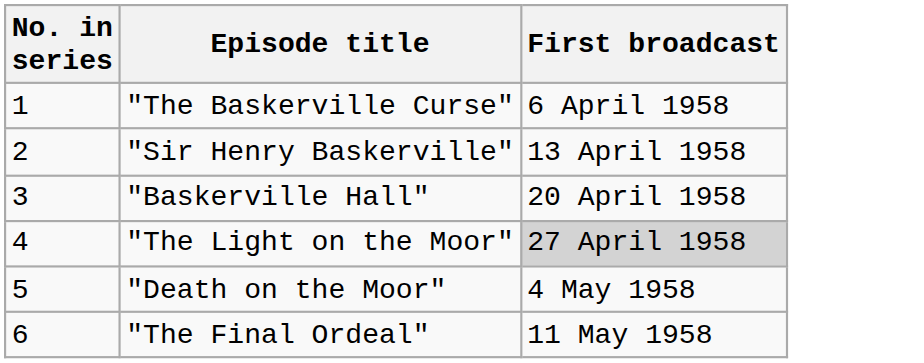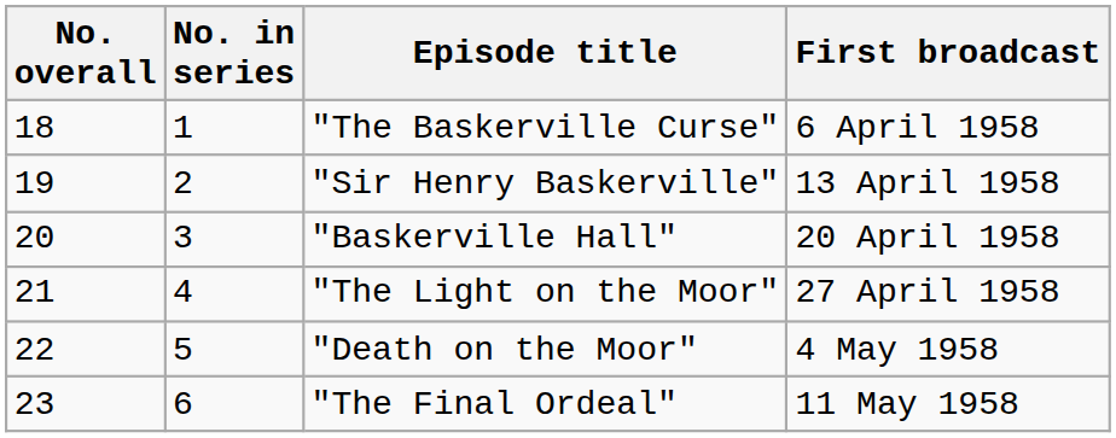+ column: No. overall | 18 | 19 | 20 | 21 | 22 | 23
"The Light on the Moor" | First broadcast: lightgrey background -> no background
